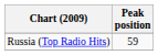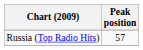Russia (Top Radio Hits) | Peak position: 59 -> 57
